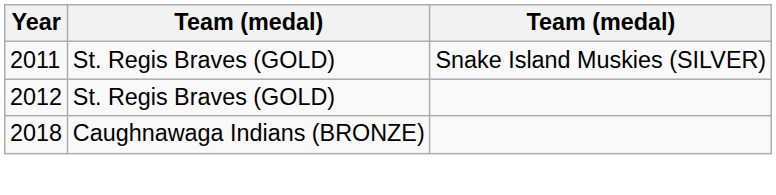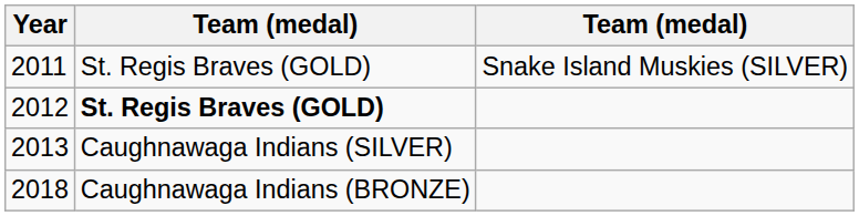2012 | column 2: normal -> bold
+ row: 2013 | Caughnawaga Indians (SILVER)
